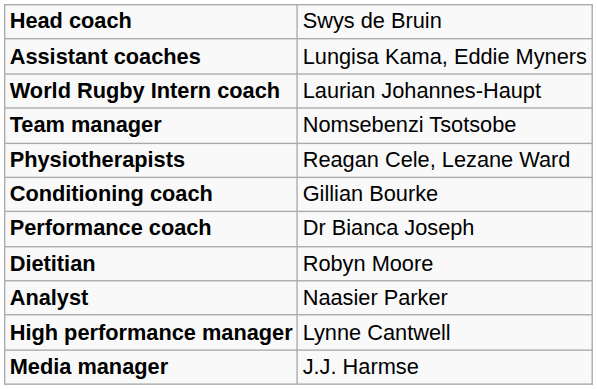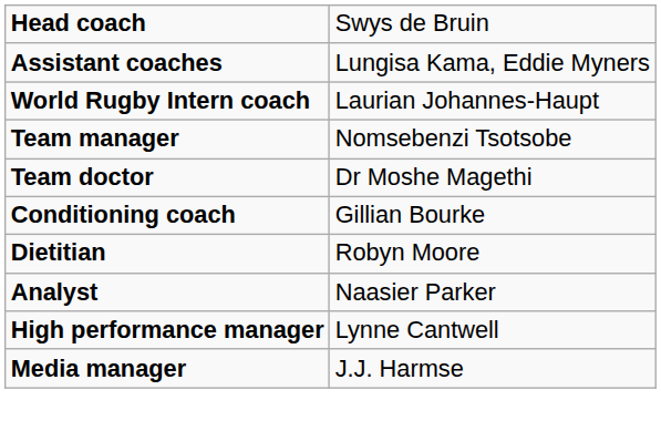+ row: Team doctor | Dr Moshe Magethi
- row: Physiotherapists | Reagan Cele, Lezane Ward
- row: Performance coach | Dr Bianca Joseph
